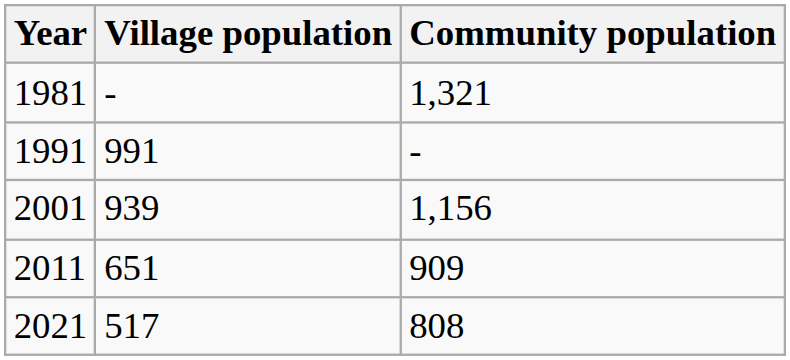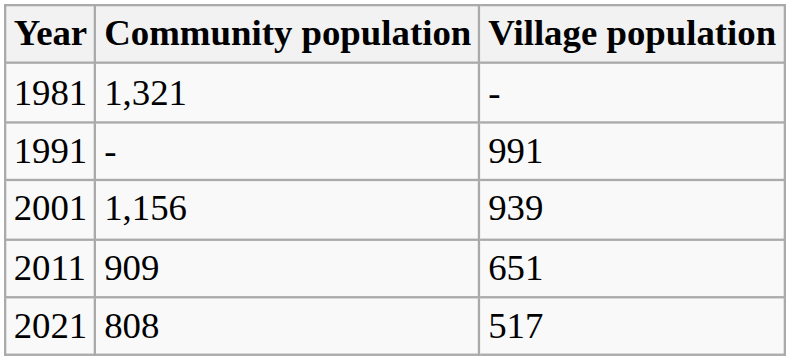columns swapped: Village population <-> Community population
